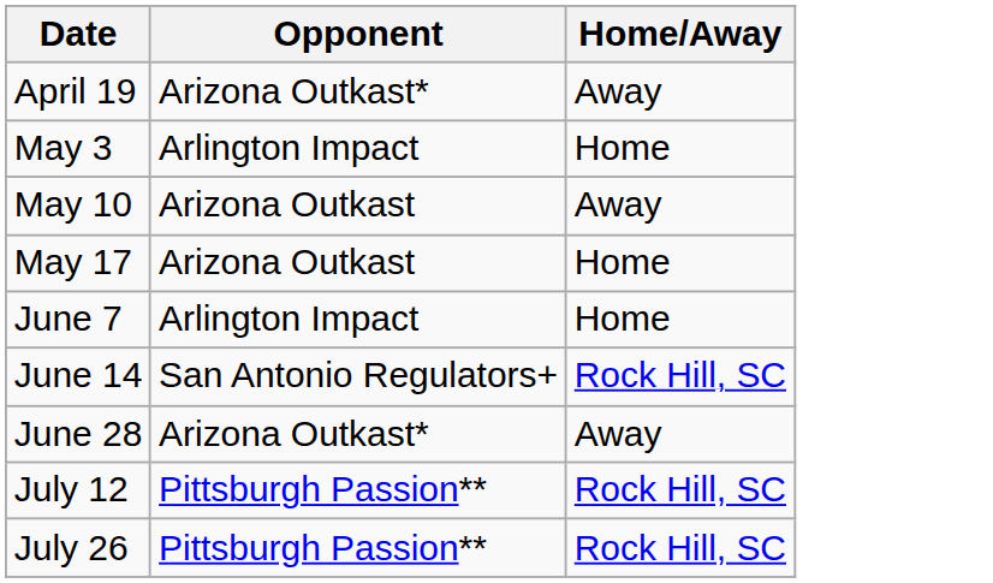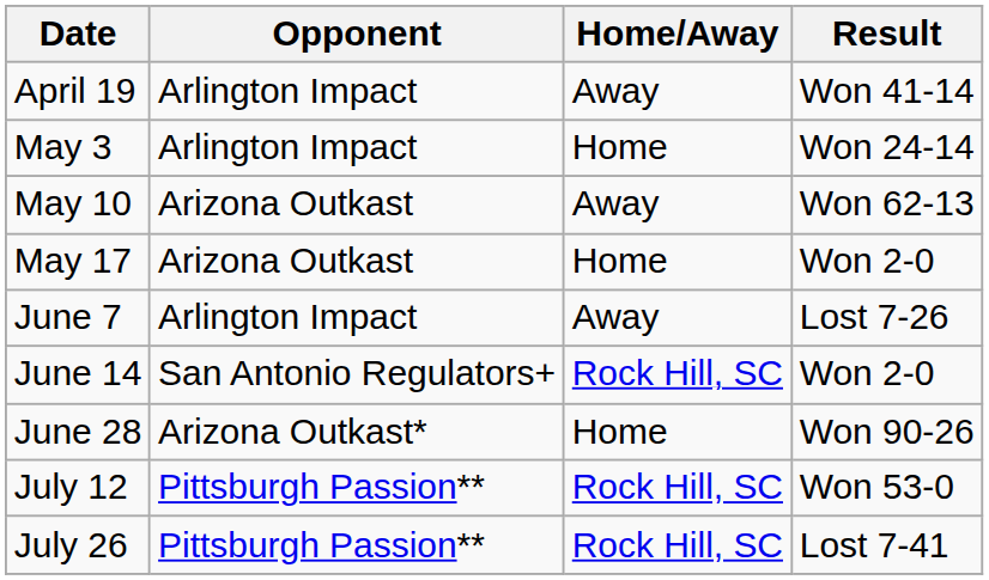+ column: Result | Won 41-14 | Won 24-14 | Won 62-13 | Won 2-0 | Lost 7-26 | Won 2-0 | Won 90-26 | Won 53-0 | Lost 7-41
April 19 | Opponent: Arizona Outkast* -> Arlington Impact
June 7 | Home/Away: Home -> Away
June 28 | Home/Away: Away -> Home
